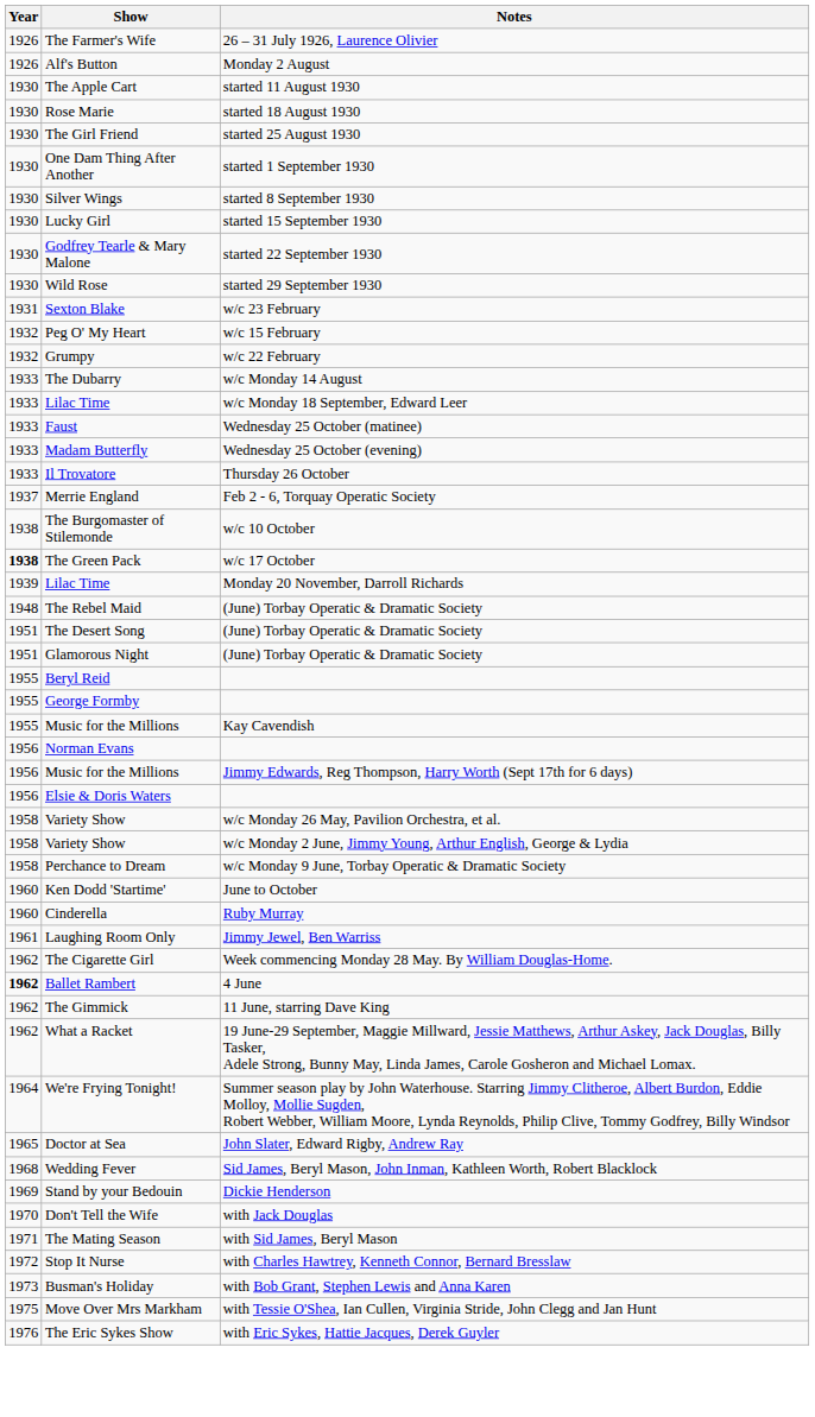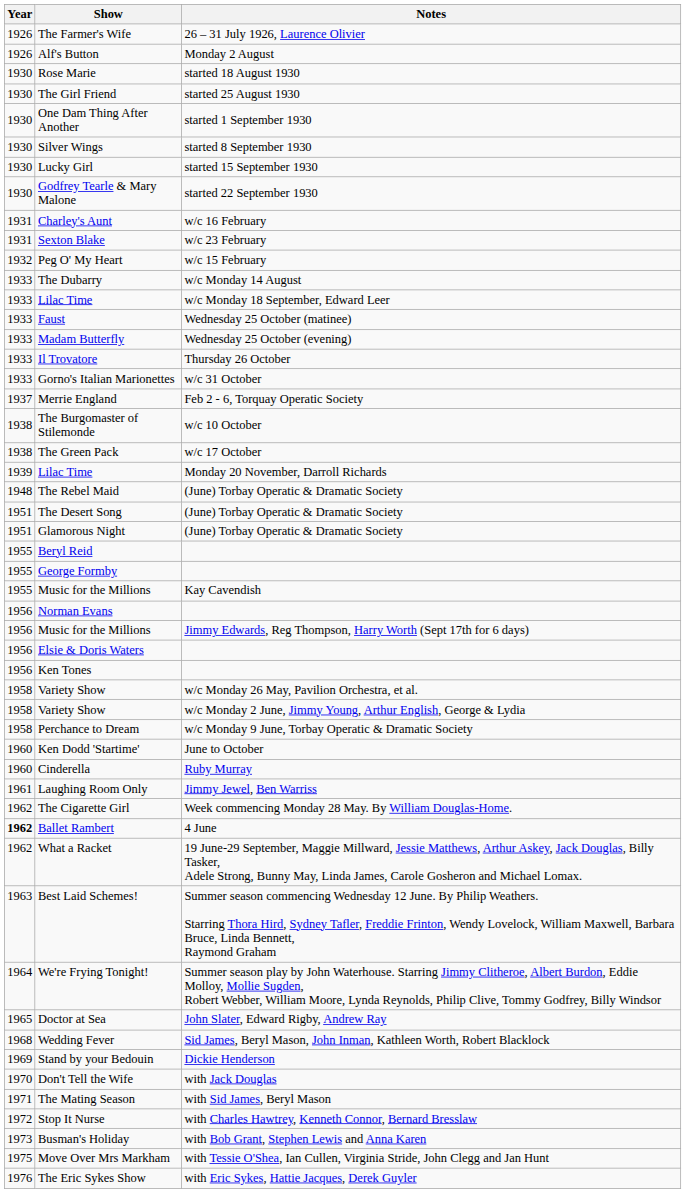- row: 1930 | The Apple Cart | started 11 August 1930
- row: 1930 | Wild Rose | started 29 September 1930
+ row: 1931 | Charley's Aunt | w/c 16 February
- row: 1932 | Grumpy | w/c 22 February
+ row: 1933 | Gorno's Italian Marionettes | w/c 31 October
The Green Pack | Year: bold -> normal
+ row: 1956 | Ken Tones
- row: 1962 | The Gimmick | 11 June, starring Dave King
+ row: 1963 | Best Laid Schemes! | Summer season commencing Wednesday 12 June. By Philip Weathers. Starring Thora Hird, Sydney Tafler, Freddie Frinton, Wendy Lovelock, William Maxwell, Barbara Bruce, Linda Bennett, Raymond Graham
